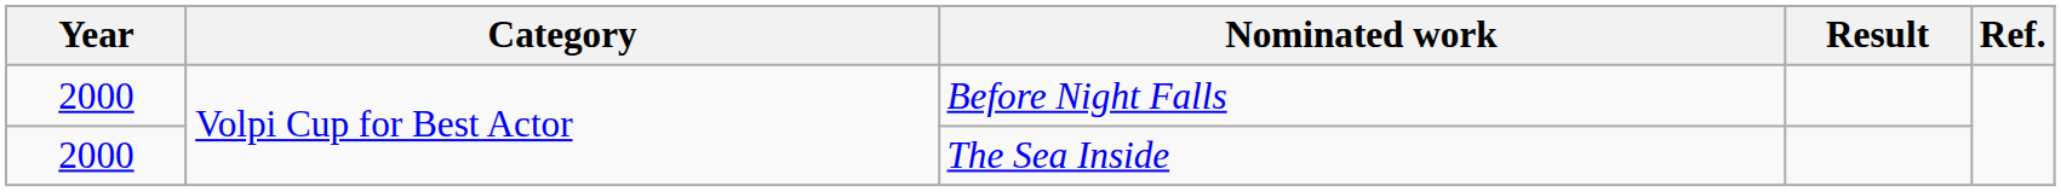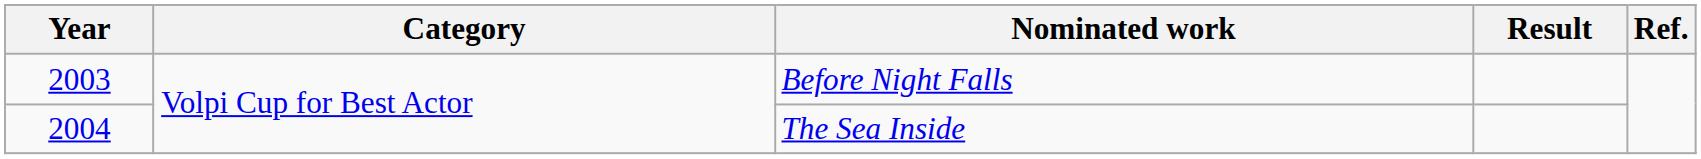Before Night Falls | Year: 2000 -> 2003
The Sea Inside | Year: 2000 -> 2004
